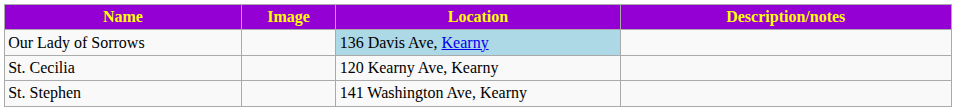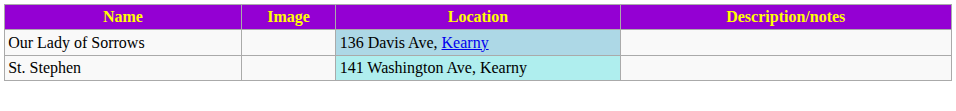- row: St. Cecilia | 120 Kearny Ave, Kearny
St. Stephen | Location: no background -> paleturquoise background
